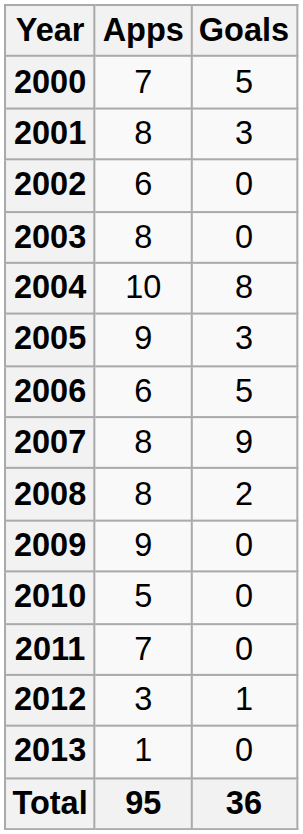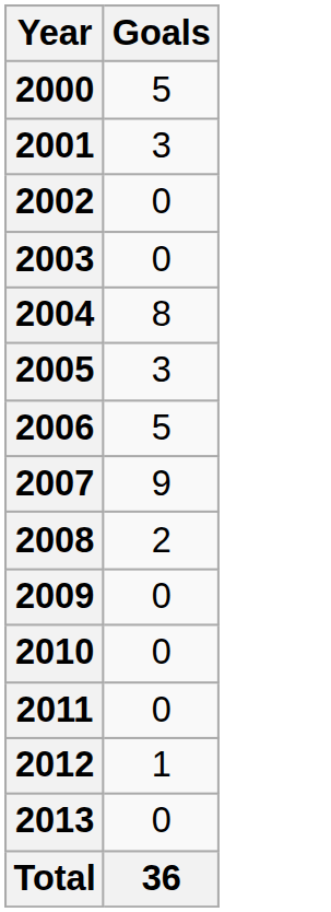- column: Apps | 7 | 8 | 6 | 8 | 10 | 9 | 6 | 8 | 8 | 9 | 5 | 7 | 3 | 1 | 95
